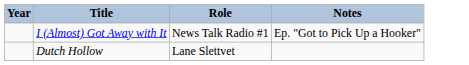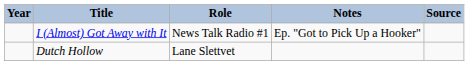+ column: Source
